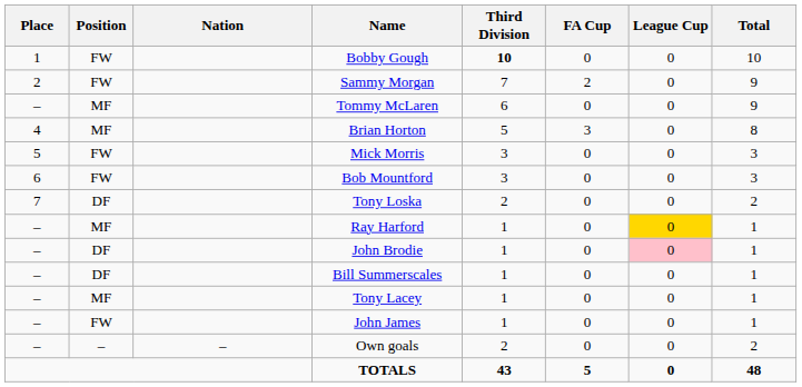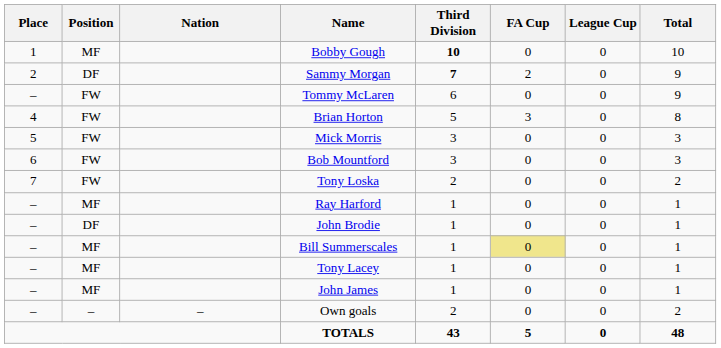Bobby Gough | Position: FW -> MF
Sammy Morgan | Position: FW -> DF
Sammy Morgan | Third Division: normal -> bold
Tommy McLaren | Position: MF -> FW
Brian Horton | Position: MF -> FW
Tony Loska | Position: DF -> FW
Ray Harford | League Cup: gold background -> no background
John Brodie | League Cup: pink background -> no background
Bill Summerscales | Position: DF -> MF
Bill Summerscales | FA Cup: no background -> khaki background
John James | Position: FW -> MF
